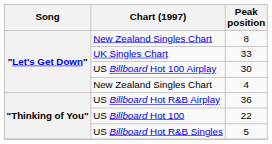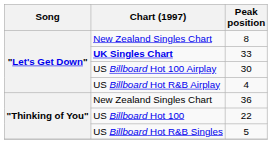33 | Chart (1997): normal -> bold
4 | Chart (1997): New Zealand Singles Chart -> US Billboard Hot R&B Airplay
36 | Chart (1997): US Billboard Hot R&B Airplay -> New Zealand Singles Chart
